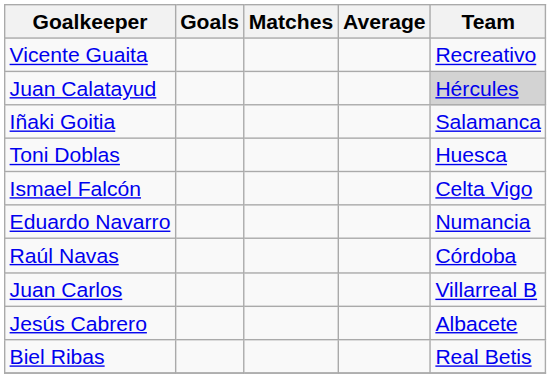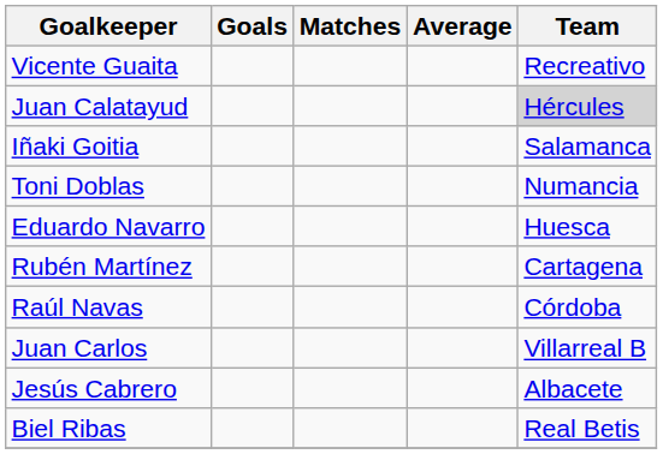Toni Doblas | Team: Huesca -> Numancia
- row: Ismael Falcón | Celta Vigo
Eduardo Navarro | Team: Numancia -> Huesca
+ row: Rubén Martínez | Cartagena
